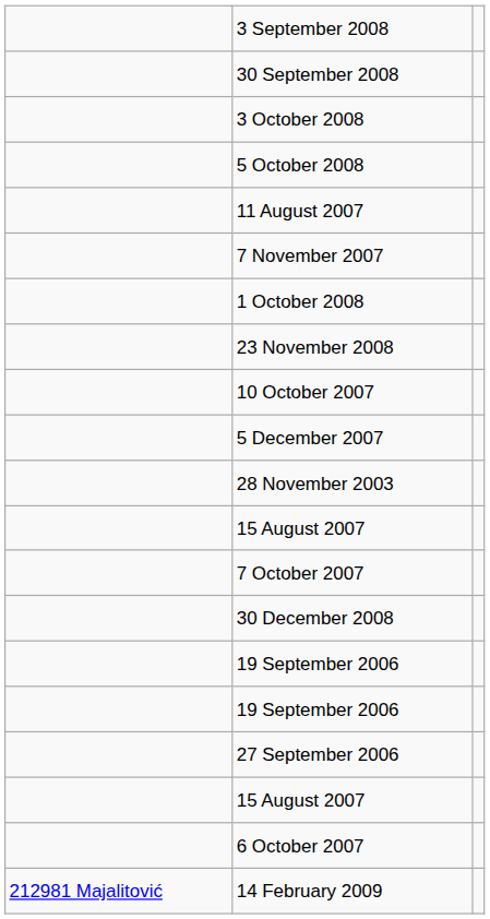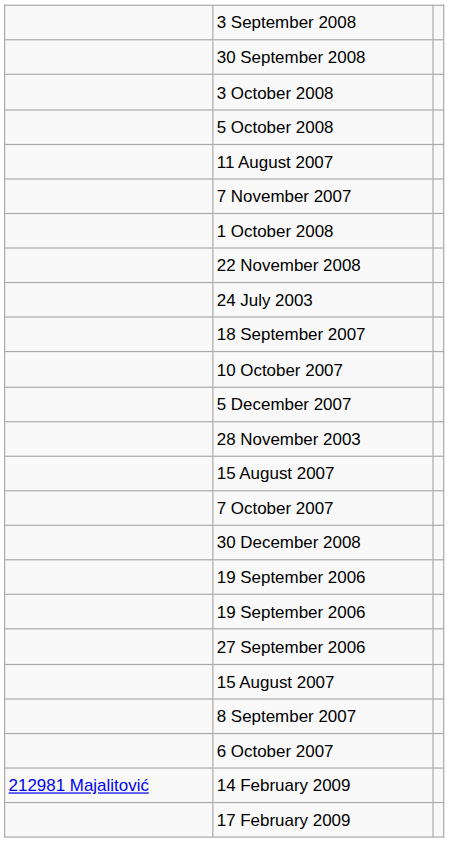+ row: 22 November 2008
- row: 23 November 2008
+ row: 24 July 2003
+ row: 18 September 2007
+ row: 8 September 2007
+ row: 17 February 2009
